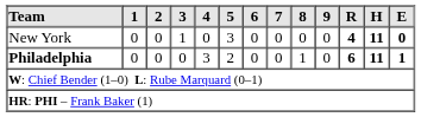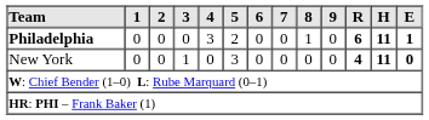rows swapped: Philadelphia <-> New York
